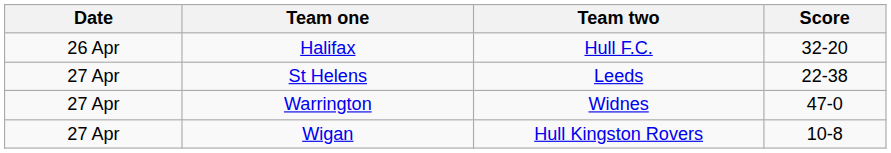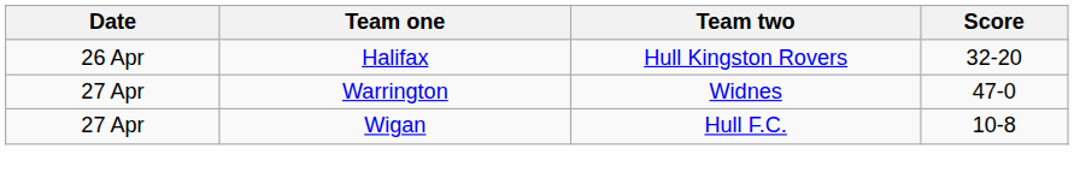Halifax | Team two: Hull F.C. -> Hull Kingston Rovers
- row: 27 Apr | St Helens | Leeds | 22-38
Wigan | Team two: Hull Kingston Rovers -> Hull F.C.
